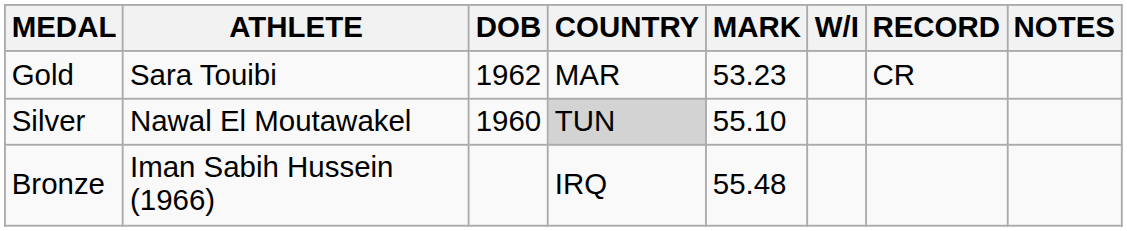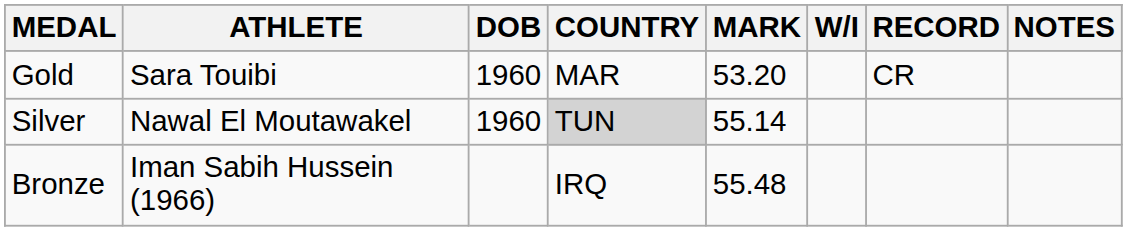Gold | DOB: 1962 -> 1960
Gold | MARK: 53.23 -> 53.20
Silver | MARK: 55.10 -> 55.14
